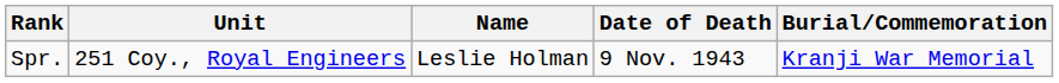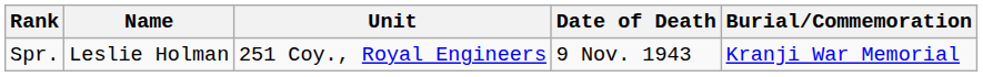columns swapped: Name <-> Unit
